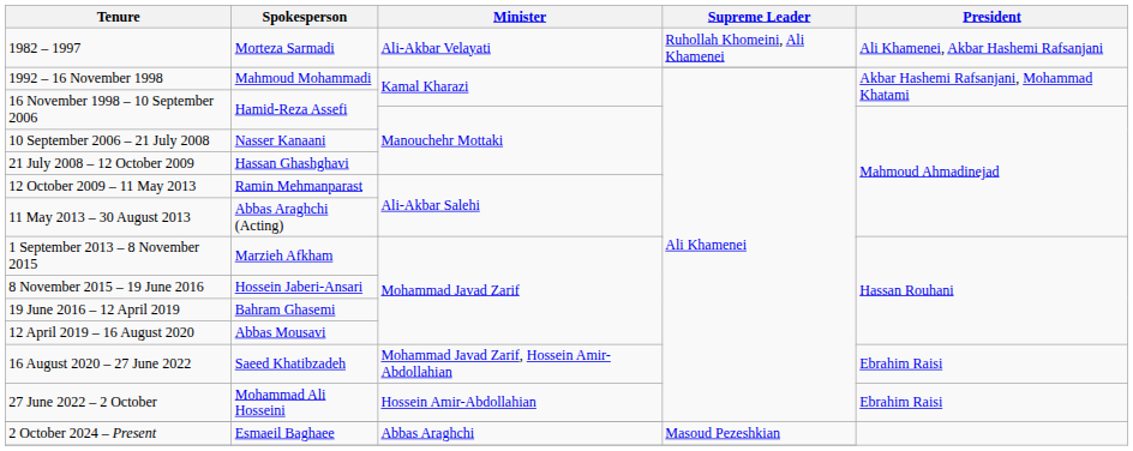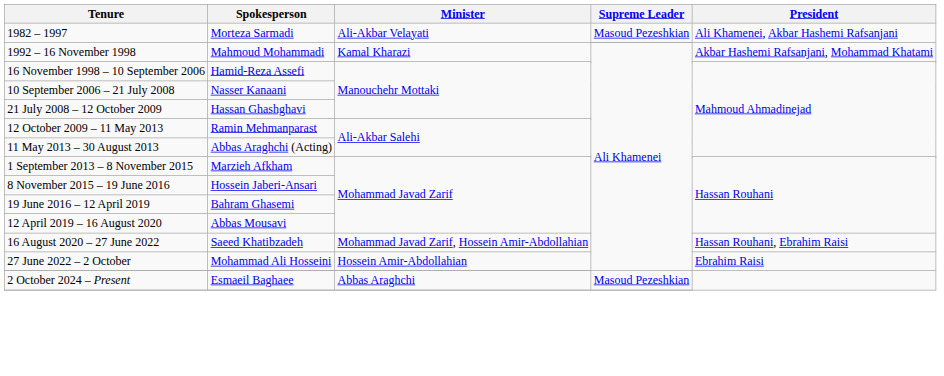1982 – 1997 | Supreme Leader: Ruhollah Khomeini, Ali Khamenei -> Masoud Pezeshkian
16 August 2020 – 27 June 2022 | President: Ebrahim Raisi -> Hassan Rouhani, Ebrahim Raisi
